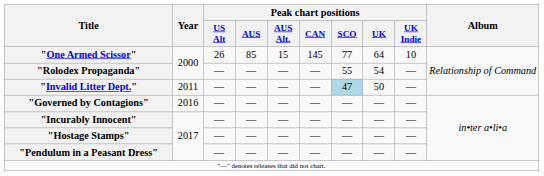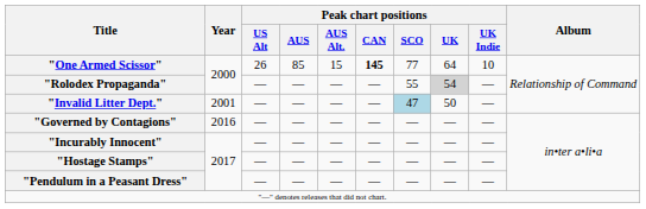"One Armed Scissor" | Peak chart positions / CAN: normal -> bold
"Rolodex Propaganda" | Peak chart positions / UK: no background -> lightgrey background
"Invalid Litter Dept." | Year: 2011 -> 2001
